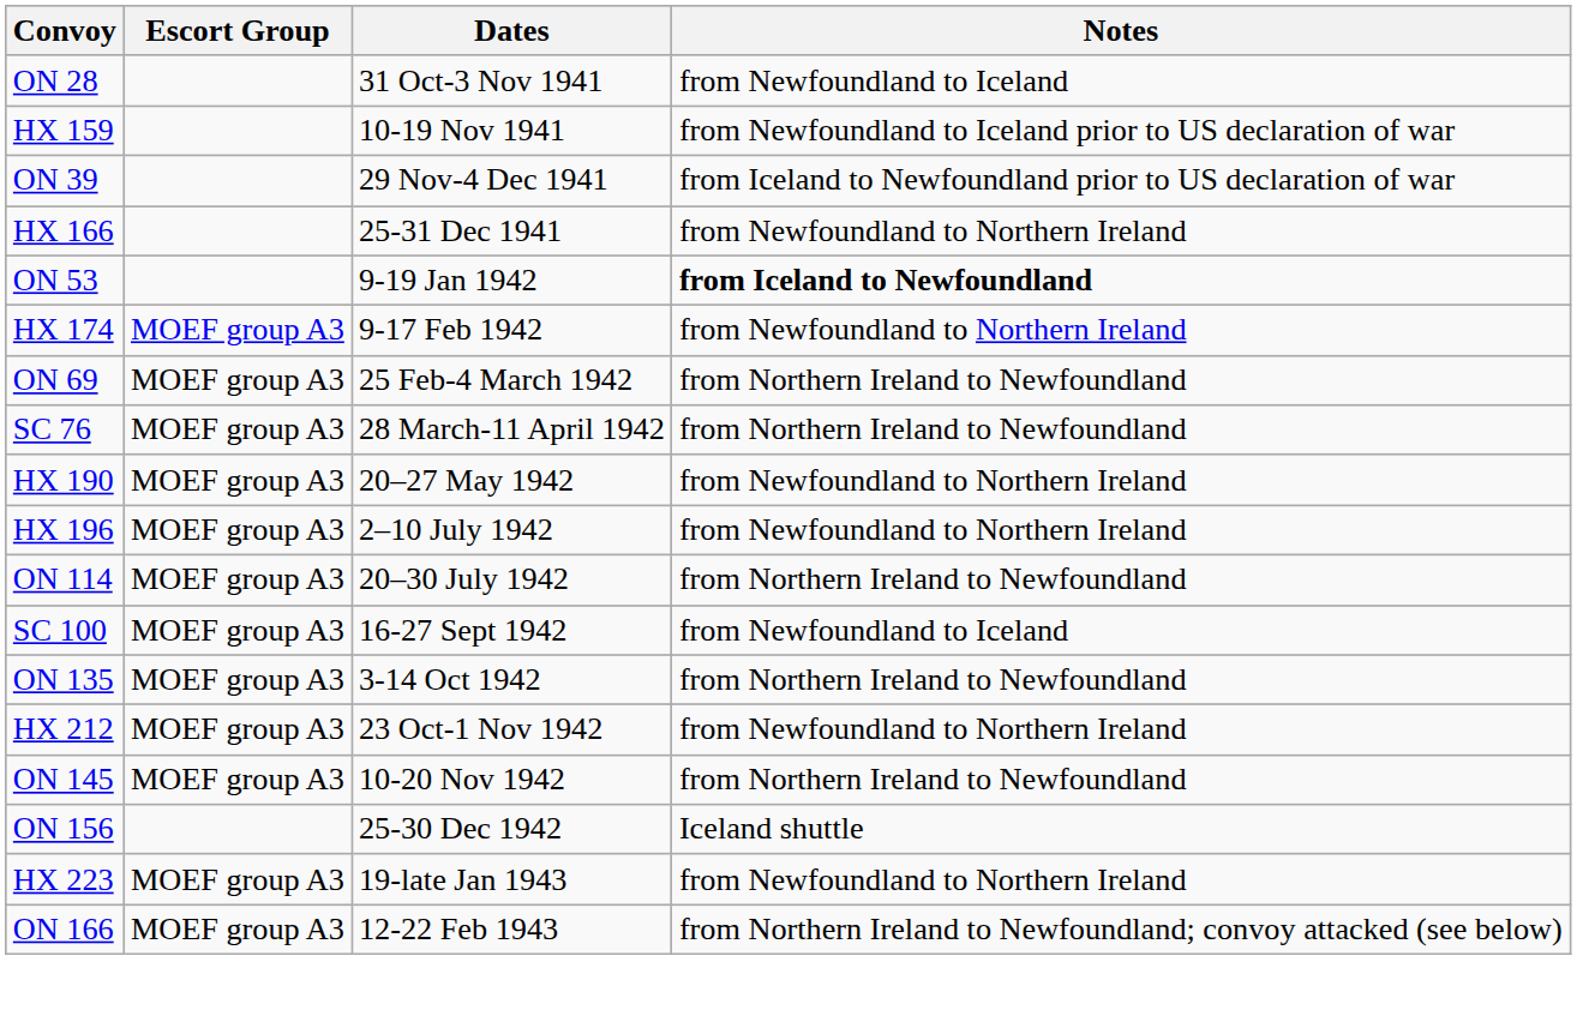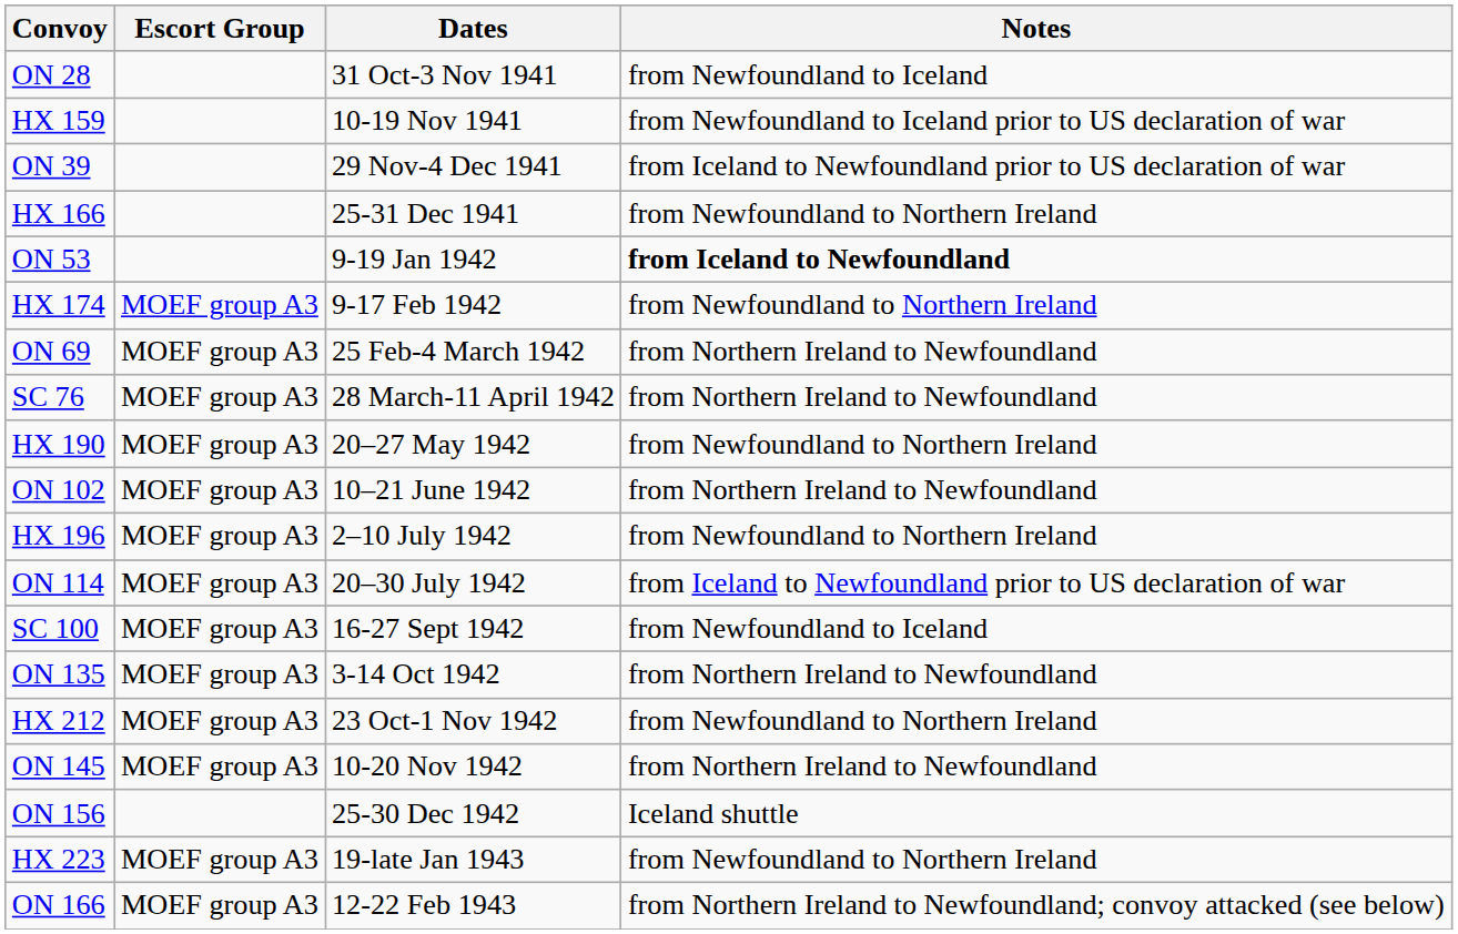+ row: ON 102 | MOEF group A3 | 10–21 June 1942 | from Northern Ireland to Newfoundland
ON 114 | Notes: from Northern Ireland to Newfoundland -> from Iceland to Newfoundland prior to US declaration of war
